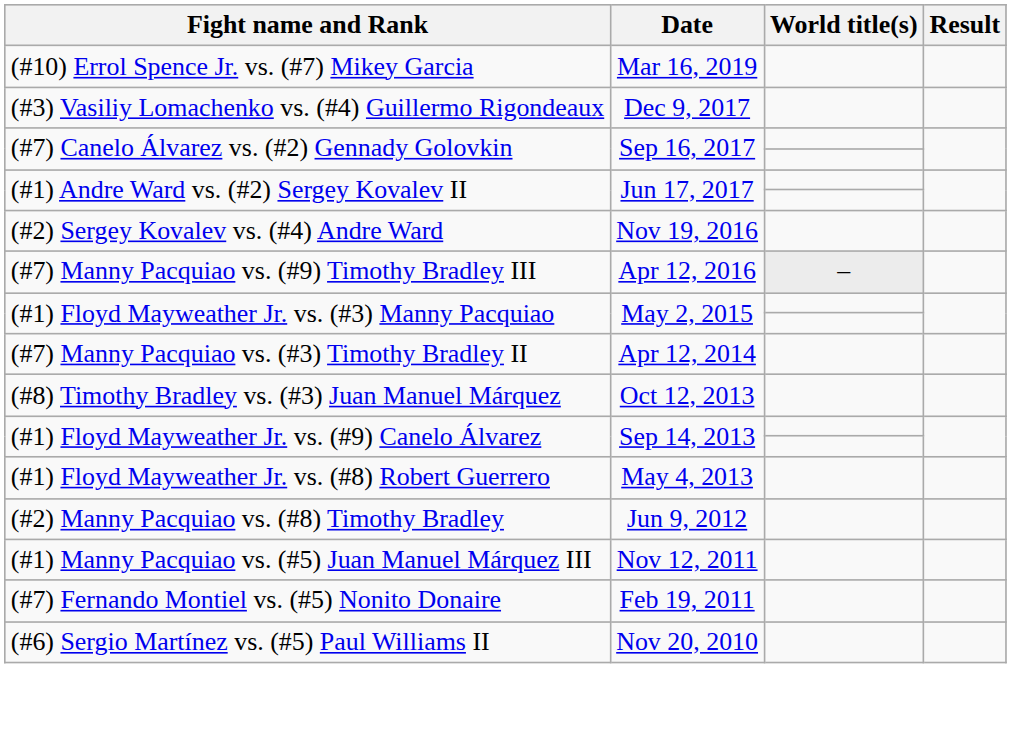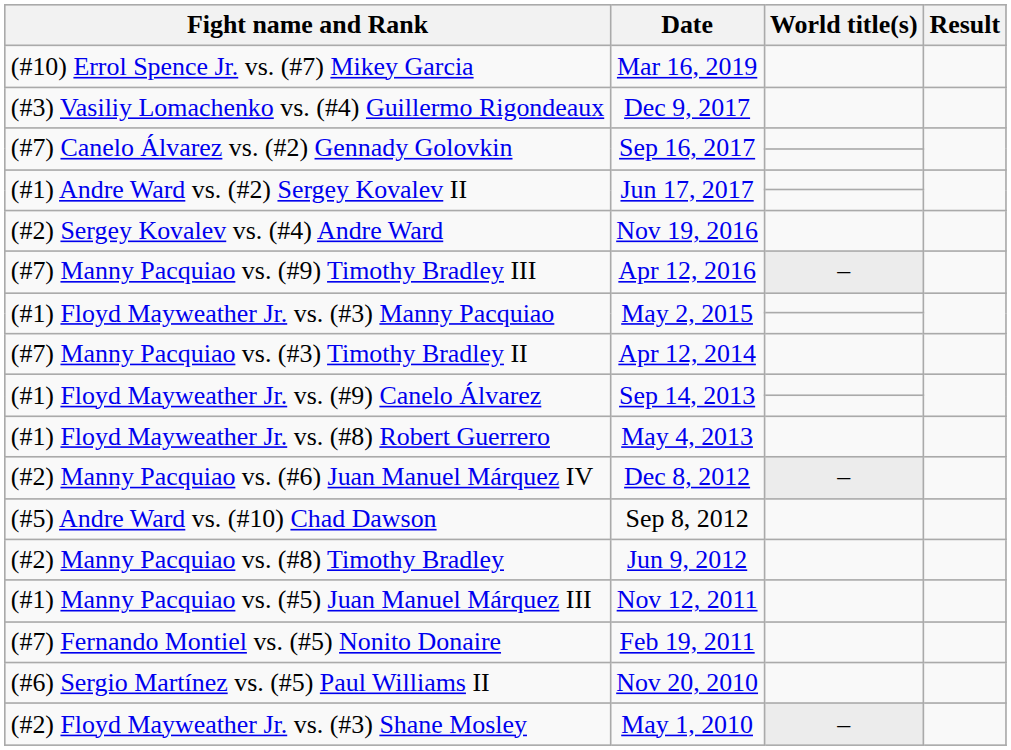- row: (#8) Timothy Bradley vs. (#3) Juan Manuel Márquez | Oct 12, 2013
+ row: (#2) Manny Pacquiao vs. (#6) Juan Manuel Márquez IV | Dec 8, 2012 | –
+ row: (#5) Andre Ward vs. (#10) Chad Dawson | Sep 8, 2012
+ row: (#2) Floyd Mayweather Jr. vs. (#3) Shane Mosley | May 1, 2010 | –
